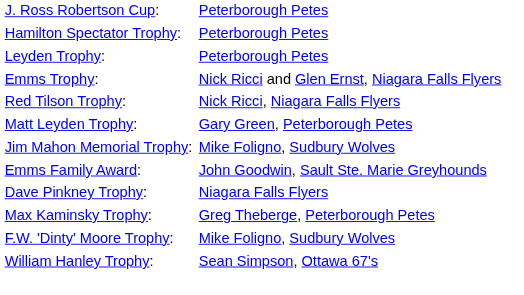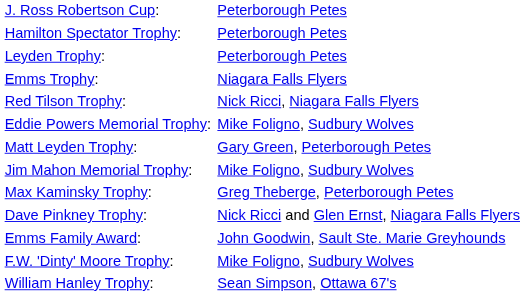Emms Trophy: | column 2: Nick Ricci and Glen Ernst, Niagara Falls Flyers -> Niagara Falls Flyers
+ row: Eddie Powers Memorial Trophy: | Mike Foligno, Sudbury Wolves
rows swapped: Max Kaminsky Trophy: <-> Emms Family Award:
Dave Pinkney Trophy: | column 2: Niagara Falls Flyers -> Nick Ricci and Glen Ernst, Niagara Falls Flyers
